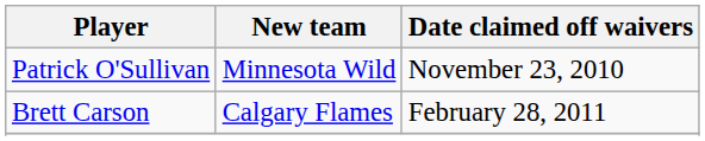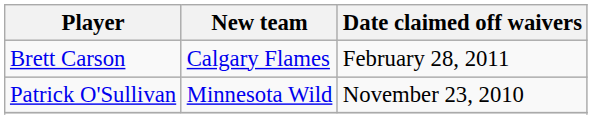rows swapped: Patrick O'Sullivan <-> Brett Carson
